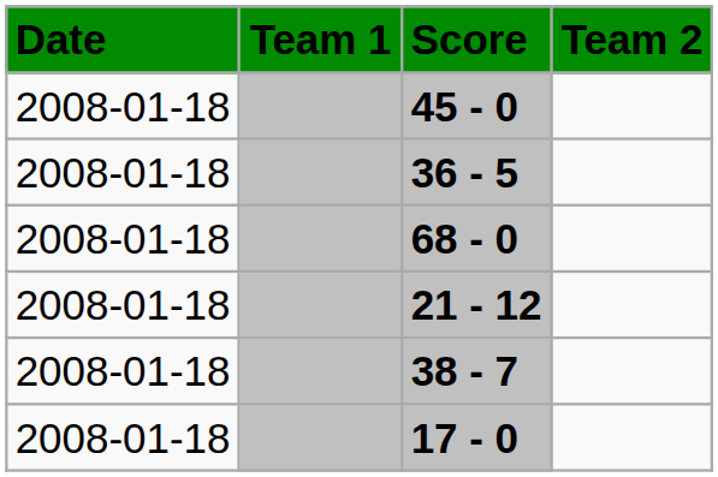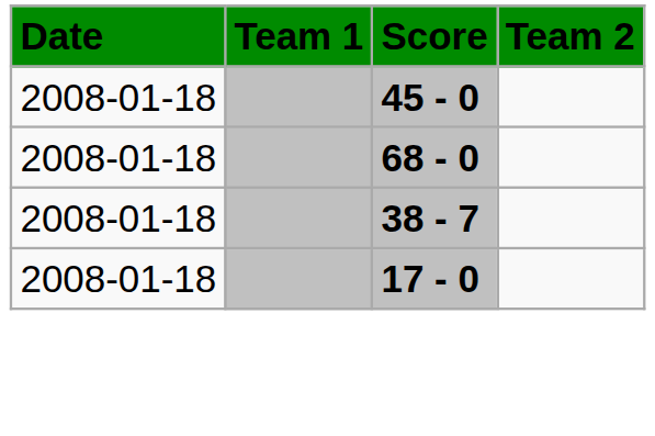- row: 2008-01-18 | 36 - 5
- row: 2008-01-18 | 21 - 12
